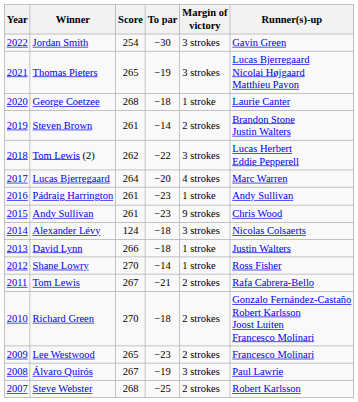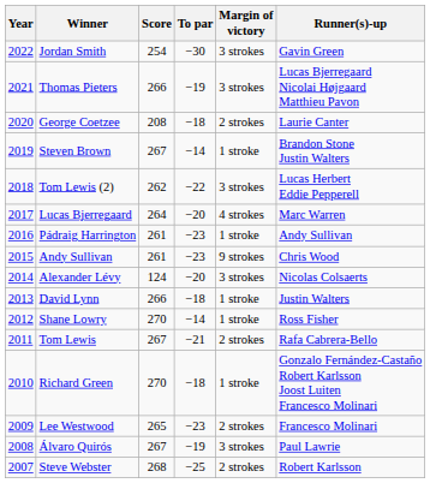Thomas Pieters | Score: 265 -> 266
George Coetzee | Score: 268 -> 208
George Coetzee | Margin of victory: 1 stroke -> 2 strokes
Steven Brown | Score: 261 -> 267
Steven Brown | Margin of victory: 2 strokes -> 1 stroke
Alexander Lévy | To par: −18 -> −20
Richard Green | Margin of victory: 2 strokes -> 1 stroke
